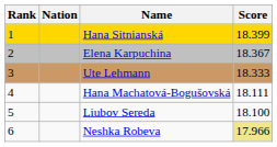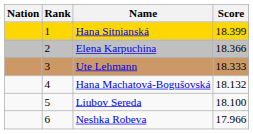columns swapped: Rank <-> Nation
Elena Karpuchina | Score: 18.367 -> 18.366
Hana Machatová-Bogušovská | Score: 18.111 -> 18.132
Neshka Robeva | Score: khaki background -> no background
